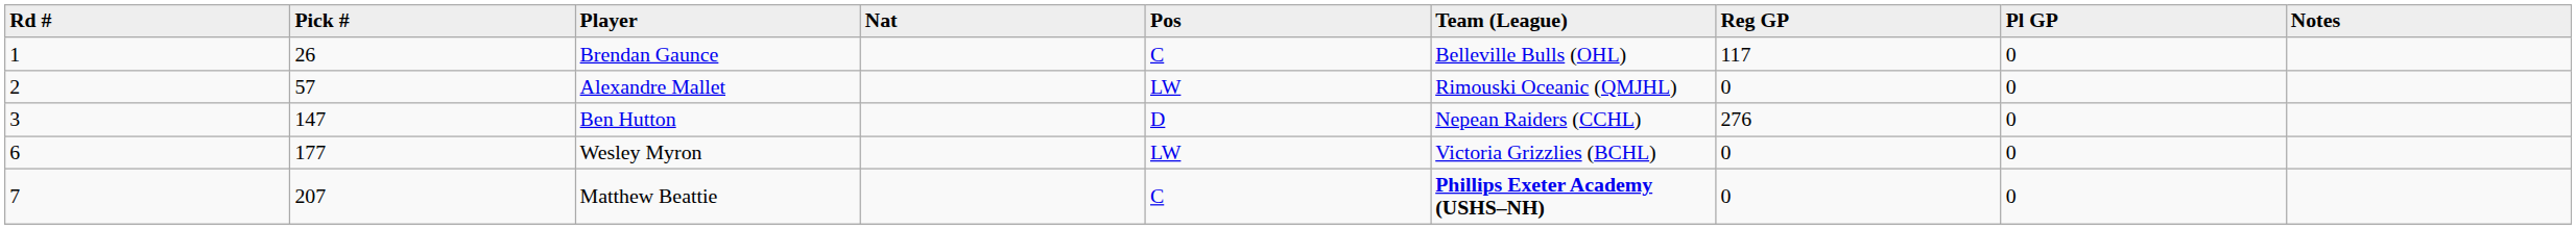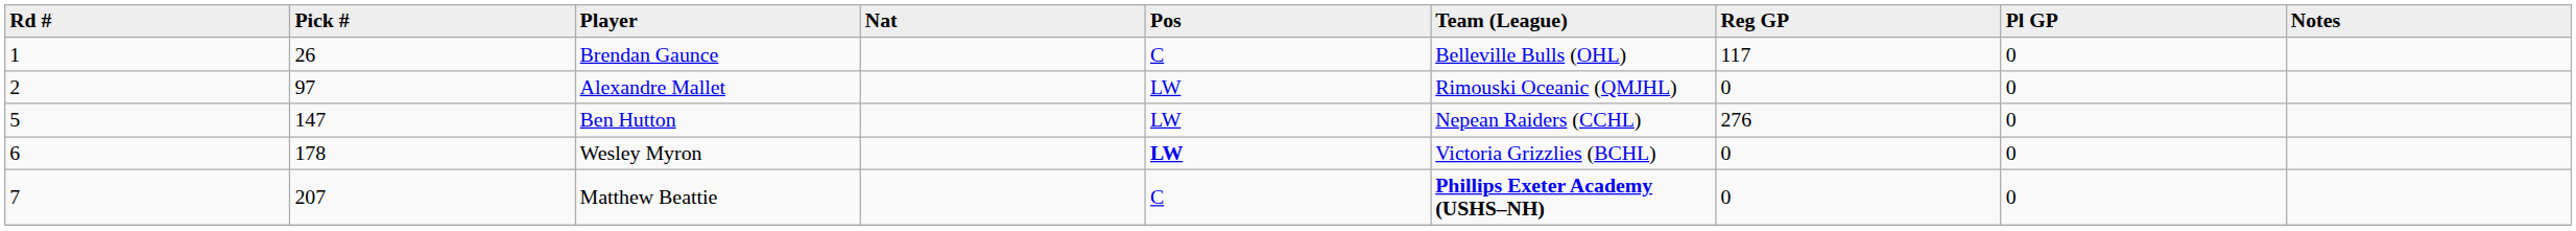Alexandre Mallet | Pick #: 57 -> 97
Ben Hutton | Rd #: 3 -> 5
Ben Hutton | Pos: D -> LW
Wesley Myron | Pick #: 177 -> 178
Wesley Myron | Pos: normal -> bold
